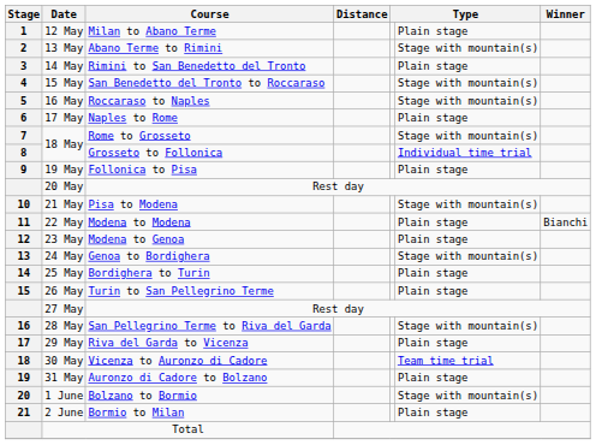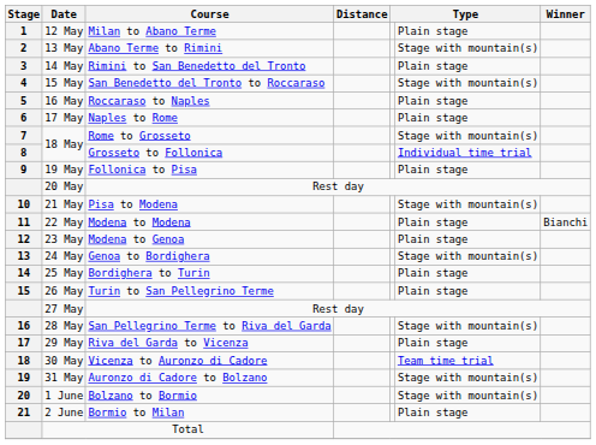16 May | column 6: Stage with mountain(s) -> Plain stage
31 May | column 6: Plain stage -> Stage with mountain(s)
